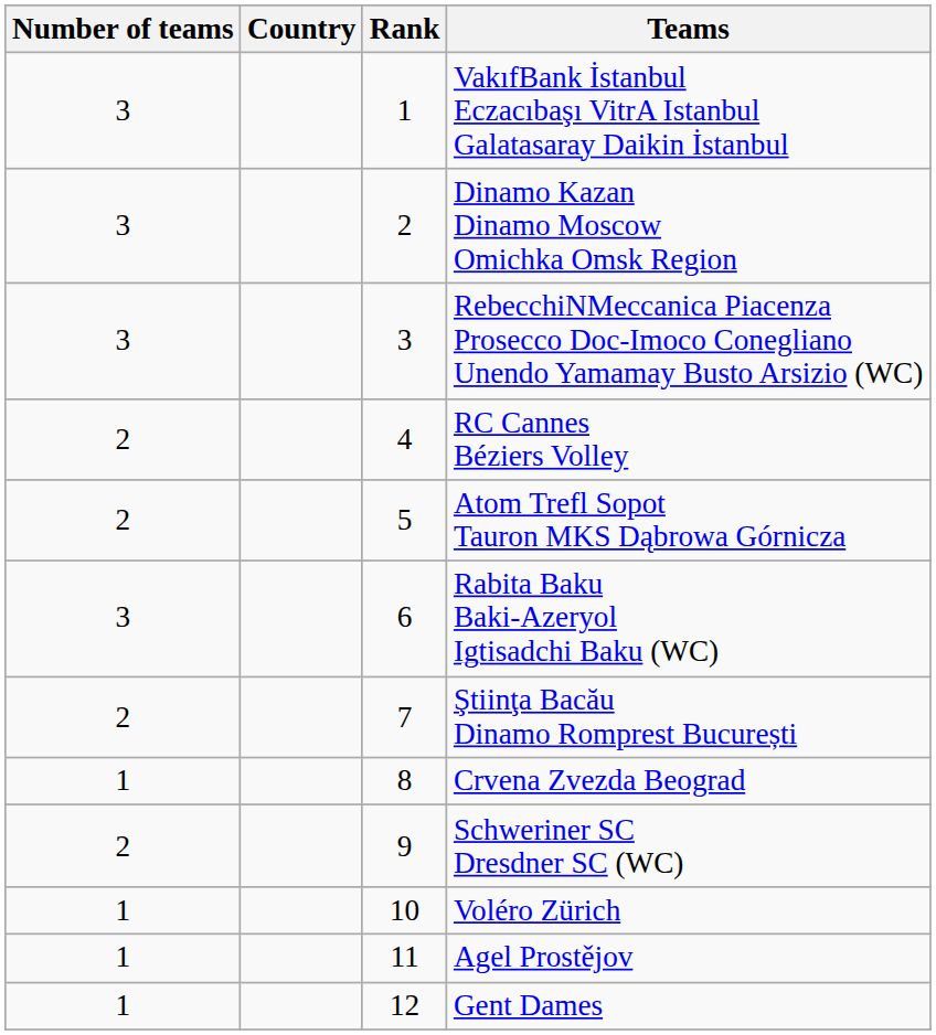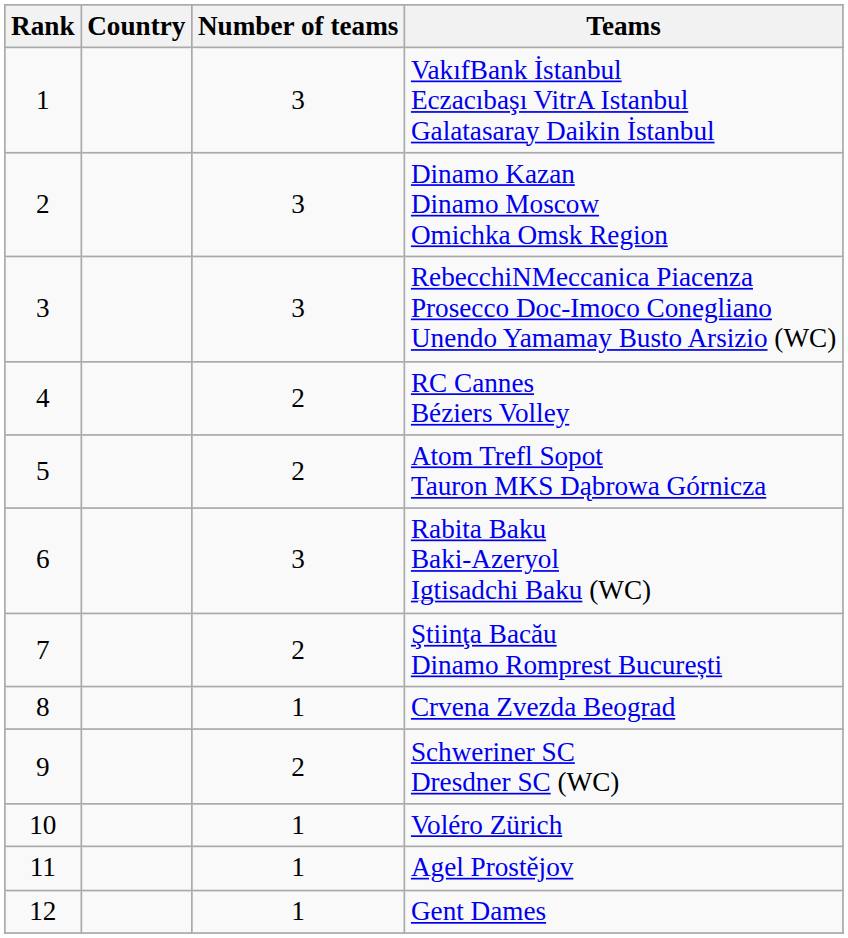columns swapped: Rank <-> Number of teams
